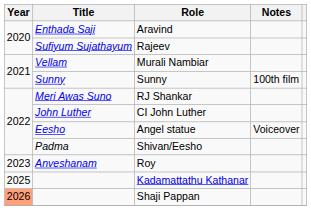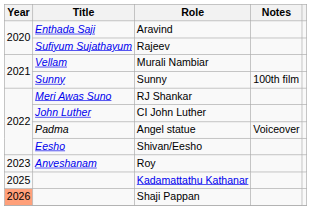Angel statue | Title: Eesho -> Padma
Shivan/Eesho | Title: Padma -> Eesho
